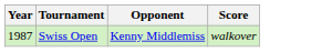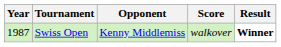+ column: Result | Winner
